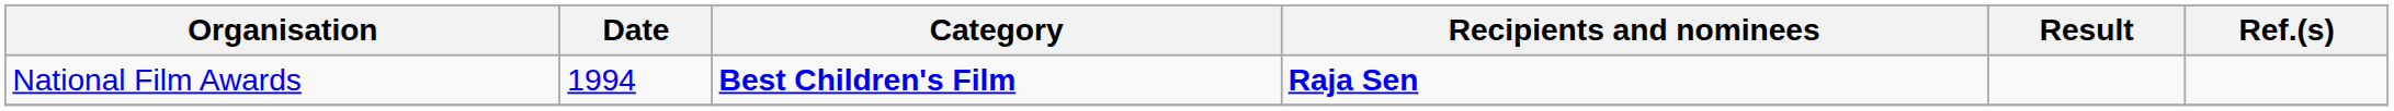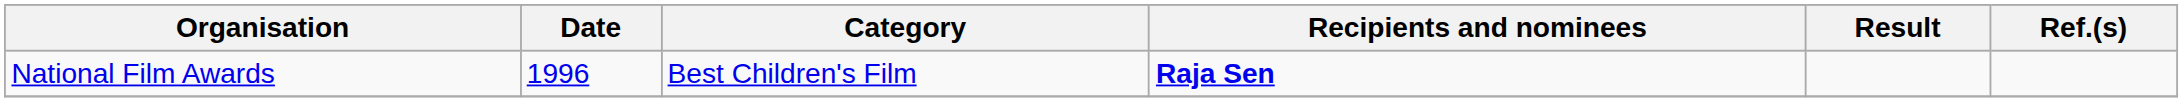National Film Awards | Date: 1994 -> 1996
National Film Awards | Category: bold -> normal
